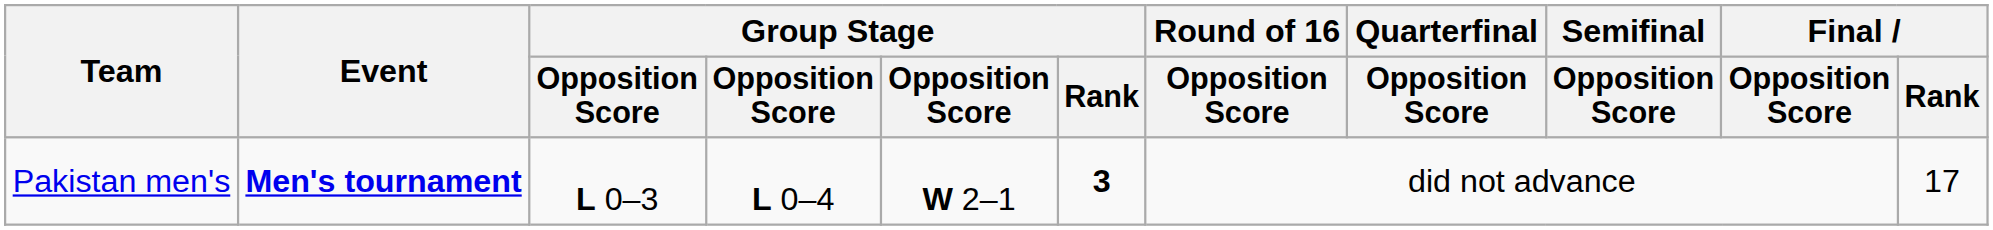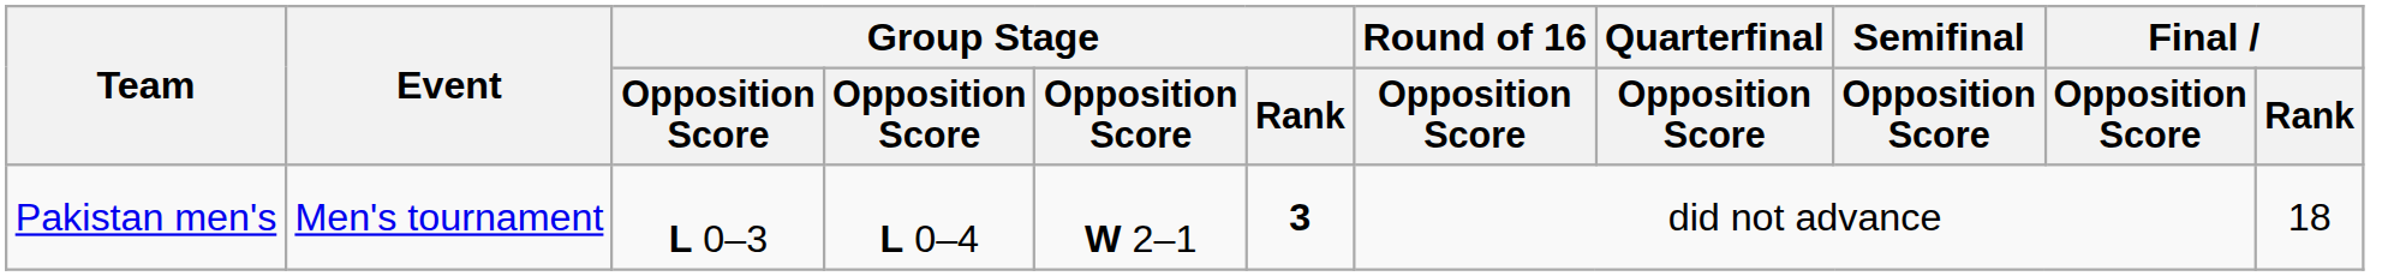Pakistan men's | Event: bold -> normal
Pakistan men's | Final / Rank: 17 -> 18
